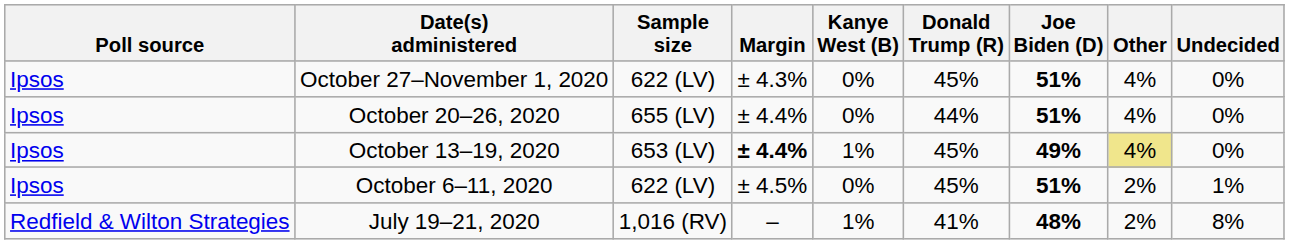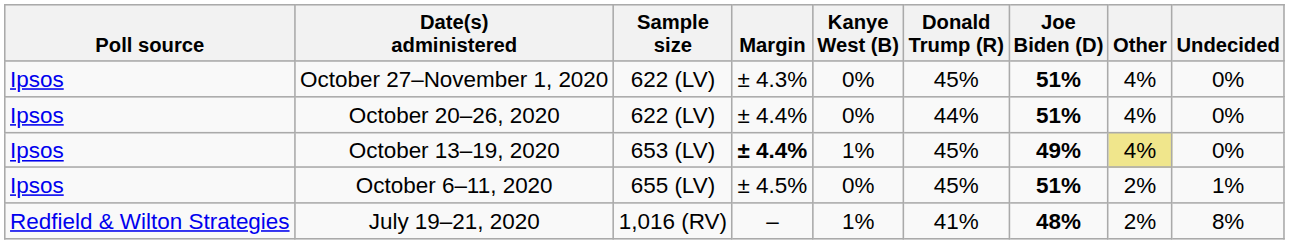October 20–26, 2020 | Sample size: 655 (LV) -> 622 (LV)
October 6–11, 2020 | Sample size: 622 (LV) -> 655 (LV)
